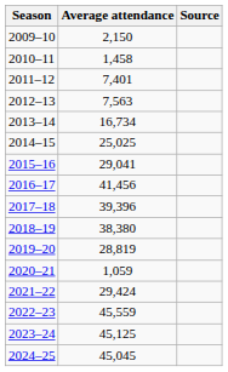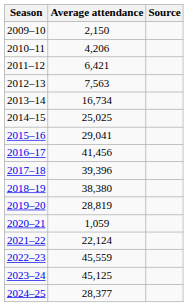2010–11 | Average attendance: 1,458 -> 4,206
2011–12 | Average attendance: 7,401 -> 6,421
2021–22 | Average attendance: 29,424 -> 22,124
2024–25 | Average attendance: 45,045 -> 28,377
